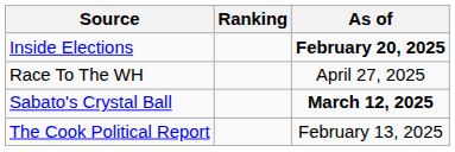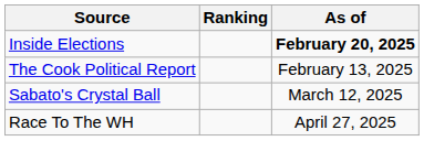rows swapped: The Cook Political Report <-> Race To The WH
Sabato's Crystal Ball | As of: bold -> normal
